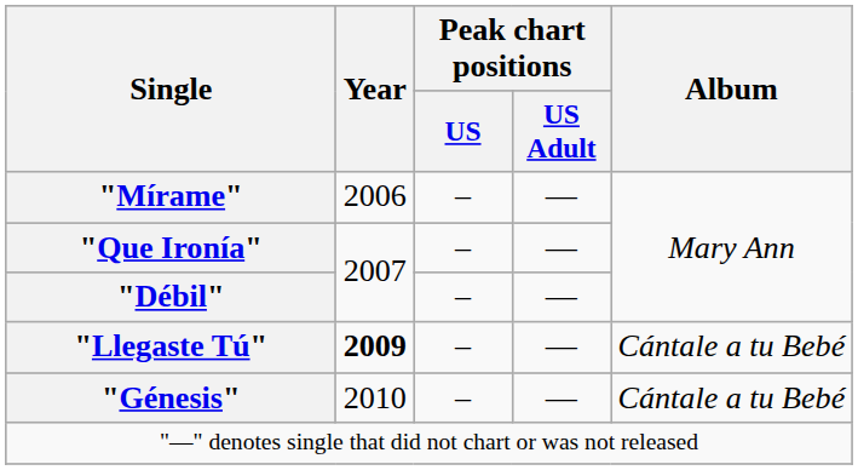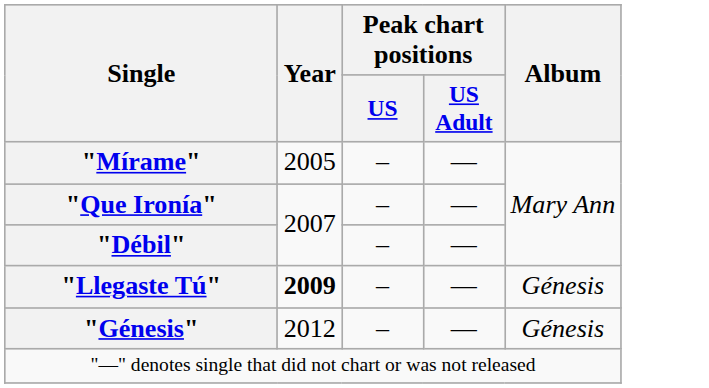"Mírame" | Year: 2006 -> 2005
"Llegaste Tú" | Album: Cántale a tu Bebé -> Génesis
"Génesis" | Year: 2010 -> 2012
"Génesis" | Album: Cántale a tu Bebé -> Génesis
